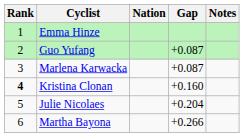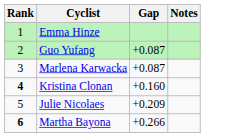- column: Nation
Julie Nicolaes | Gap: +0.204 -> +0.209
Martha Bayona | Rank: normal -> bold
